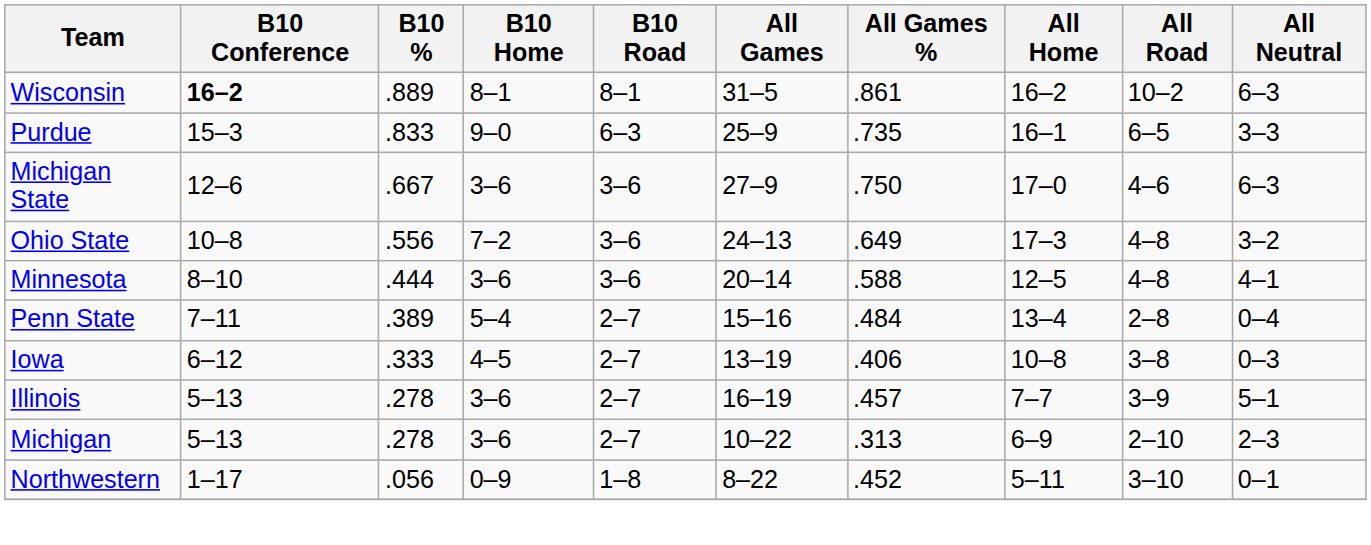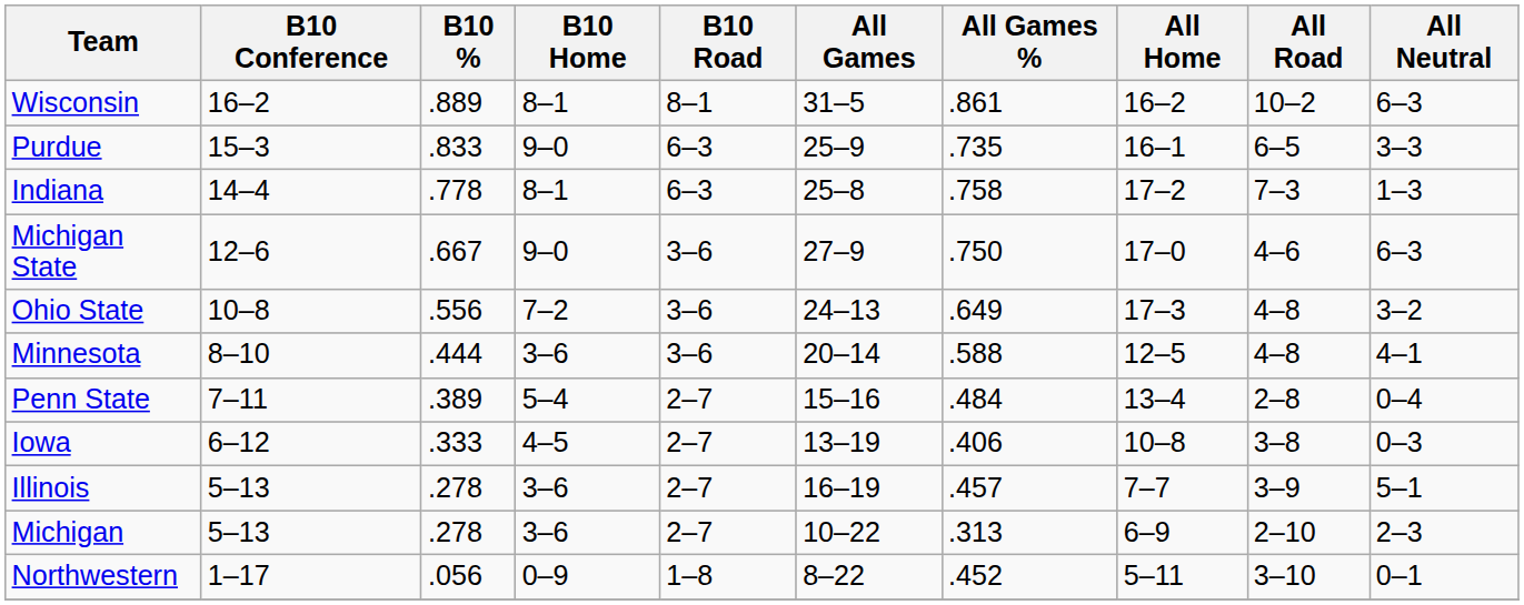Wisconsin | B10 Conference: bold -> normal
+ row: Indiana | 14–4 | .778 | 8–1 | 6–3 | 25–8 | .758 | 17–2 | 7–3 | 1–3
Michigan State | B10 Home: 3–6 -> 9–0
